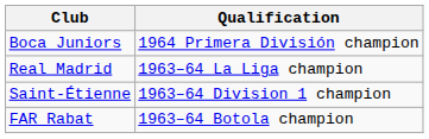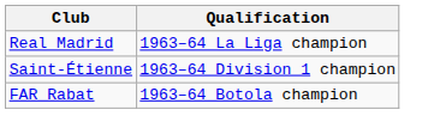- row: Boca Juniors | 1964 Primera División champion
